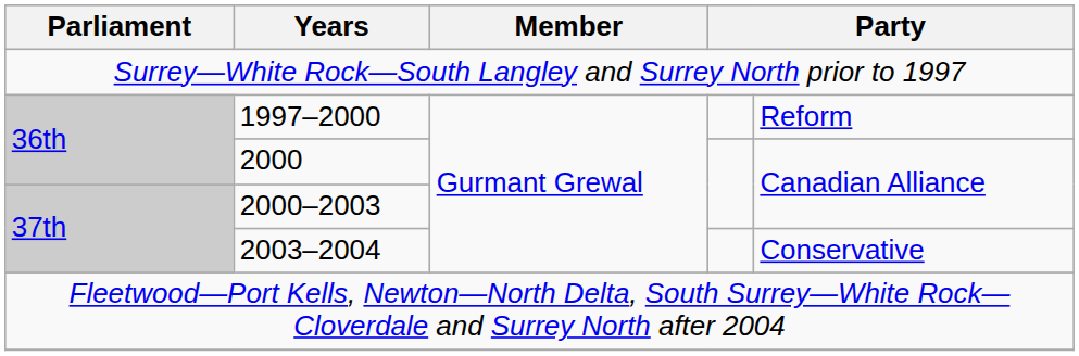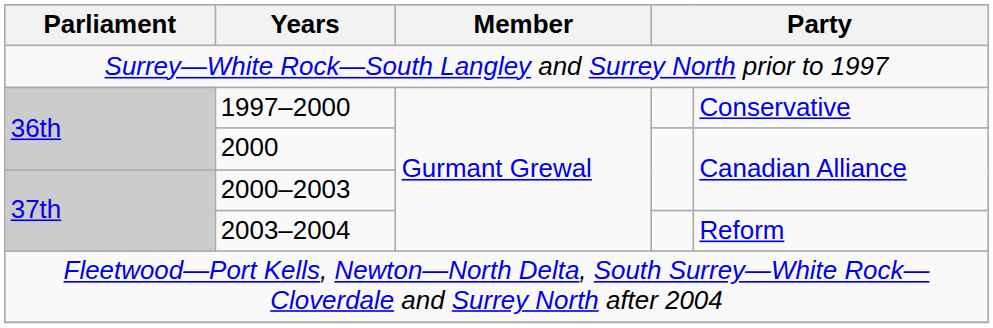1997–2000 | column 5: Reform -> Conservative
2003–2004 | column 5: Conservative -> Reform
